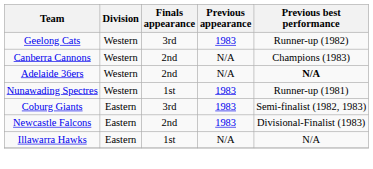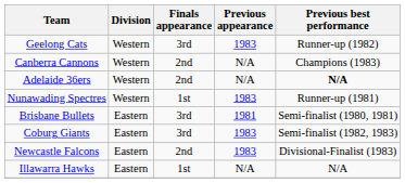+ row: Brisbane Bullets | Eastern | 3rd | 1981 | Semi-finalist (1980, 1981)
